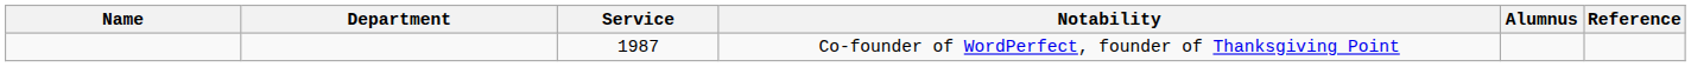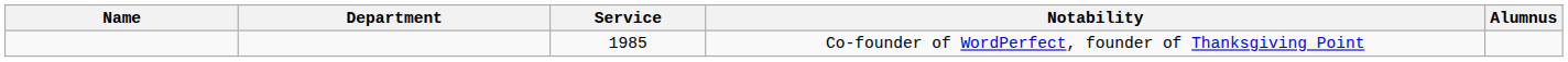- column: Reference
Co-founder of WordPerfect, founder of Thanksgiving Point | Service: 1987 -> 1985
